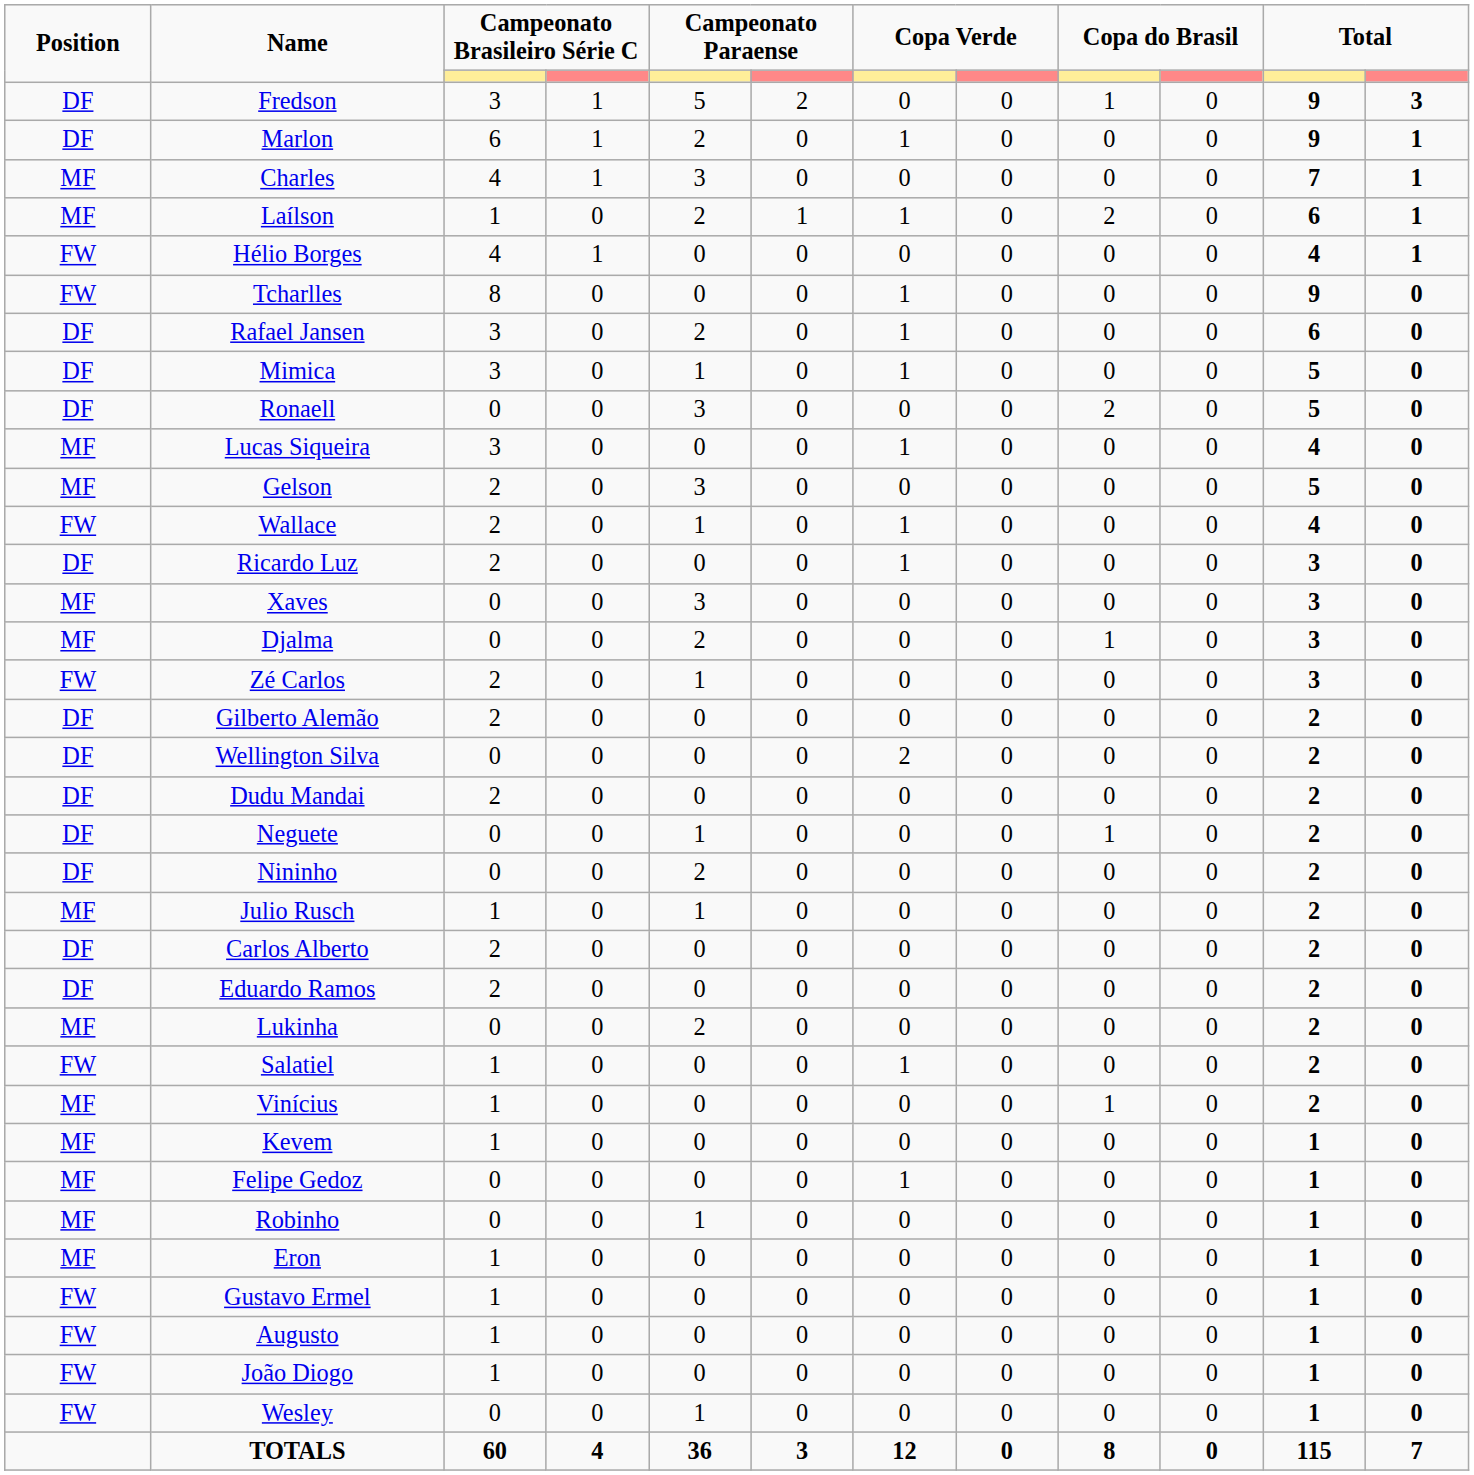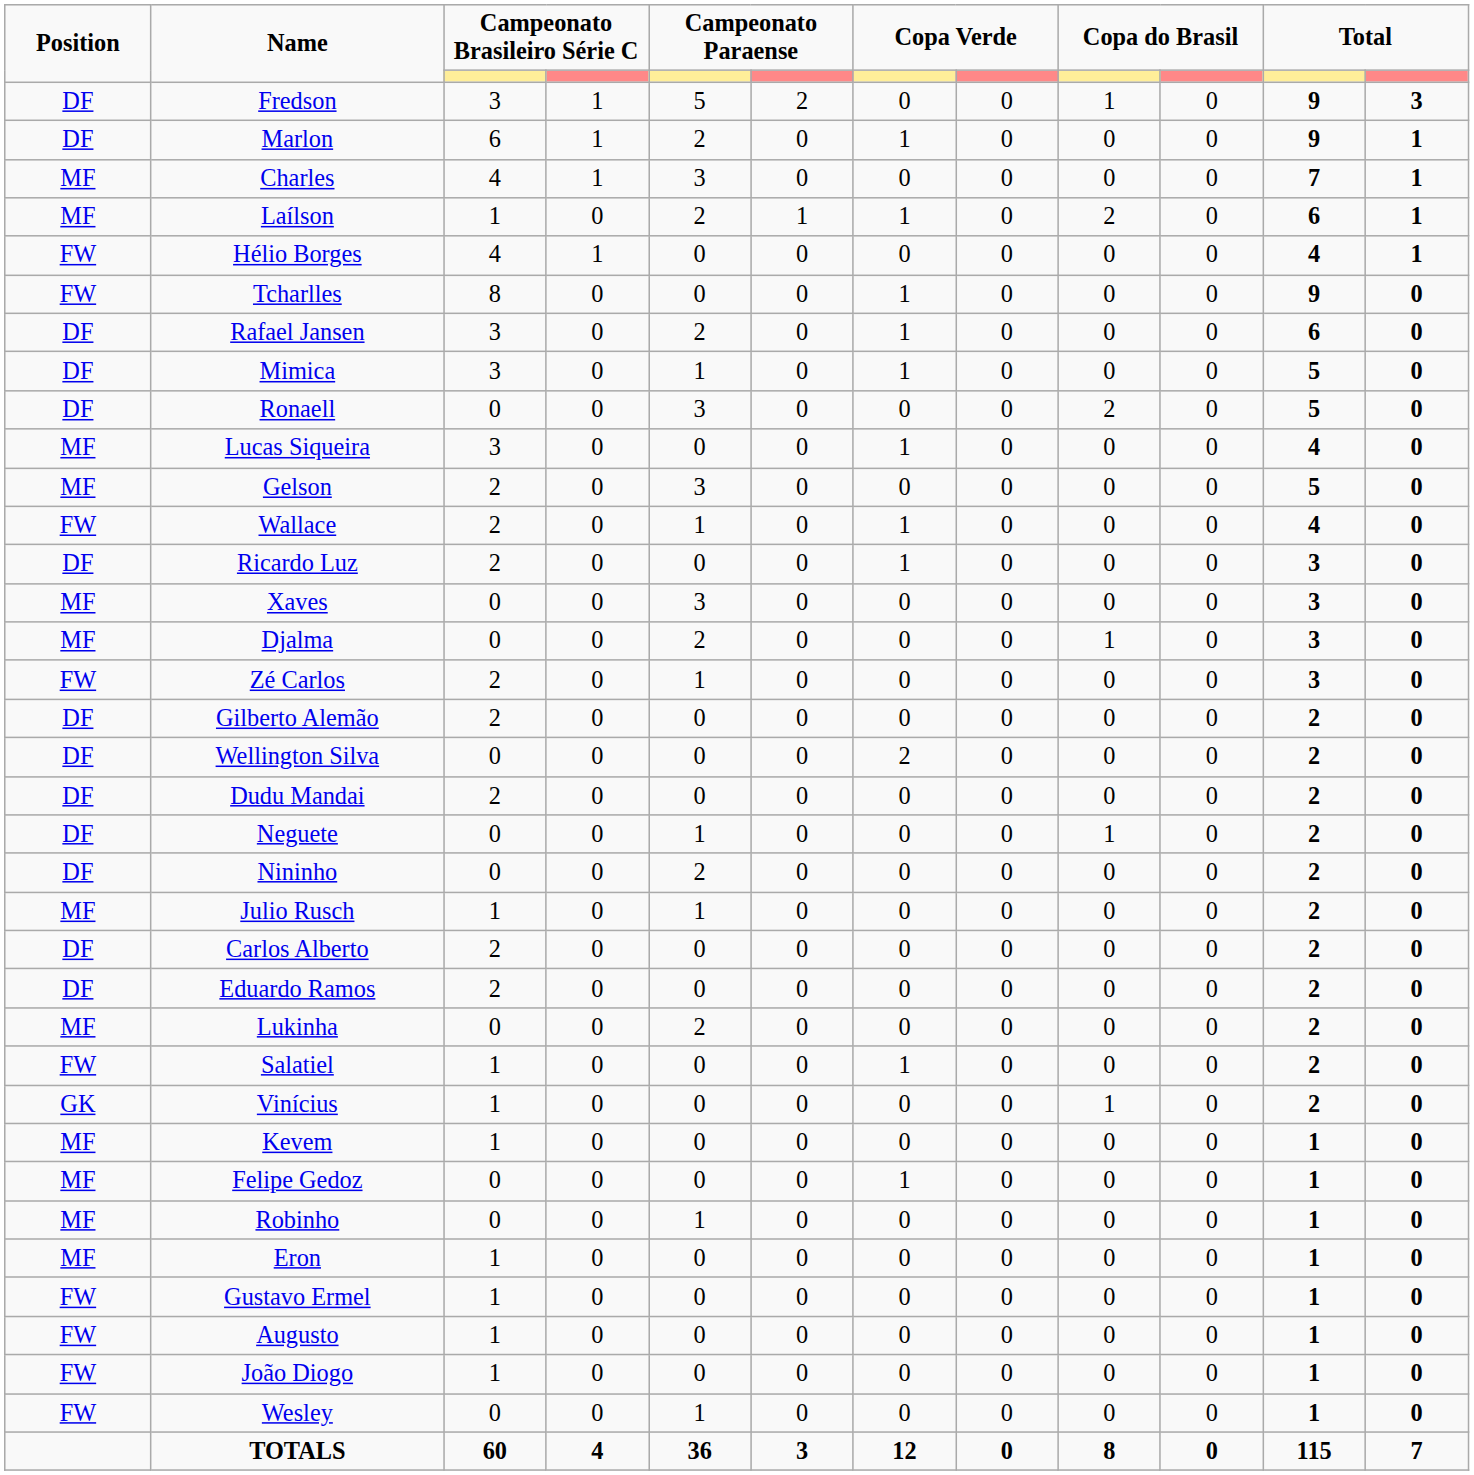Vinícius | Position: MF -> GK
